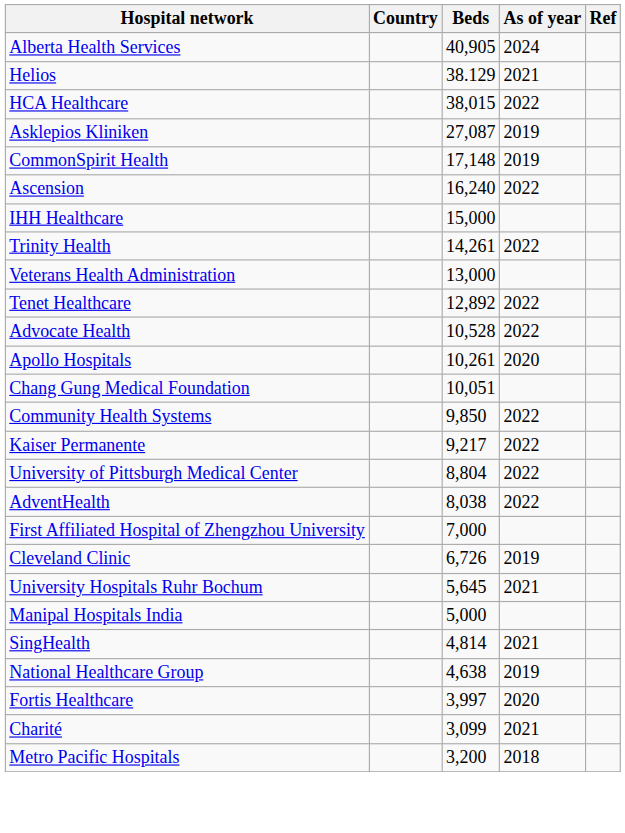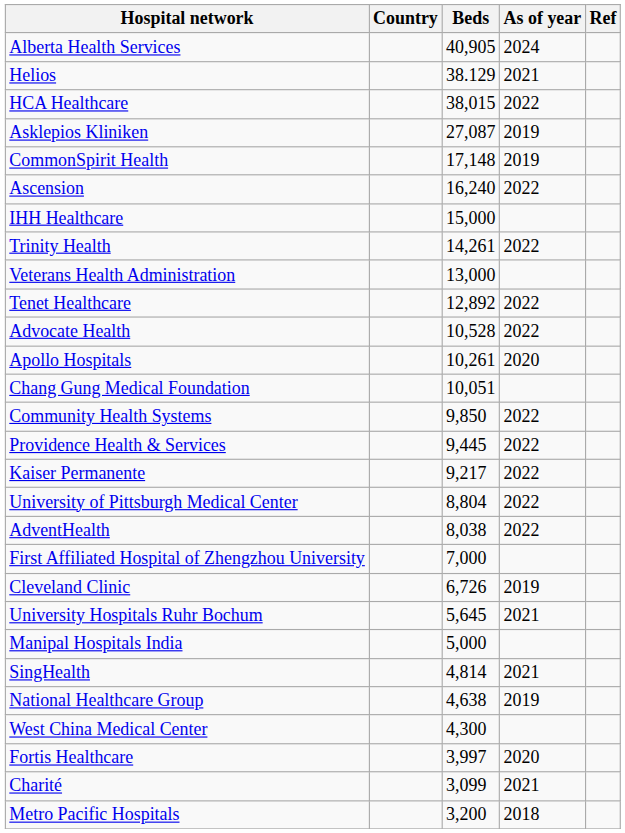+ row: Providence Health & Services | 9,445 | 2022
+ row: West China Medical Center | 4,300
